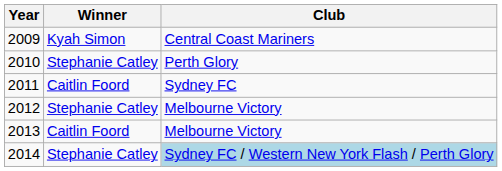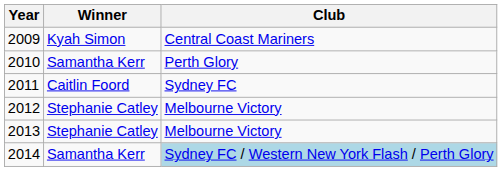2010 | Winner: Stephanie Catley -> Samantha Kerr
2013 | Winner: Caitlin Foord -> Stephanie Catley
2014 | Winner: Stephanie Catley -> Samantha Kerr
